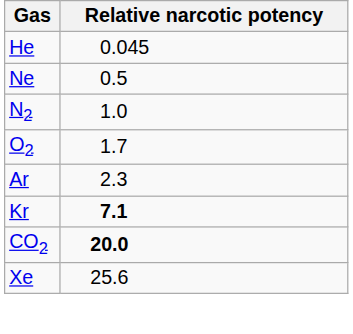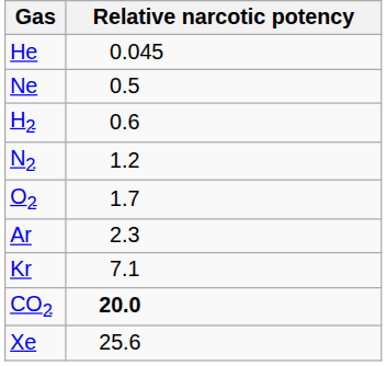+ row: H2 | 0.6
N2 | Relative narcotic potency: 1.0 -> 1.2
Kr | Relative narcotic potency: bold -> normal
